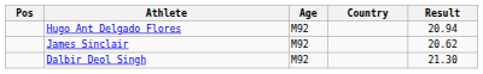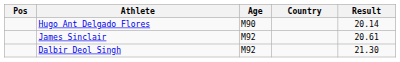Hugo Ant Delgado Flores | Age: M92 -> M90
Hugo Ant Delgado Flores | Result: 20.94 -> 20.14
James Sinclair | Result: 20.62 -> 20.61
